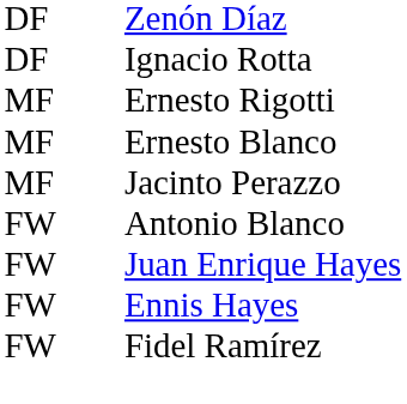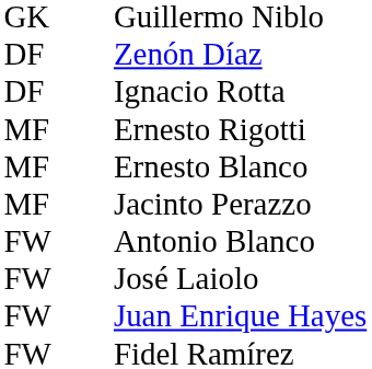+ row: GK | Guillermo Niblo
+ row: FW | José Laiolo
- row: FW | Ennis Hayes
